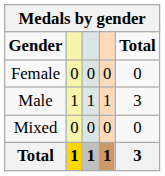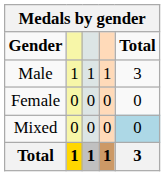rows swapped: Male <-> Female
Mixed | Total: no background -> lightblue background
